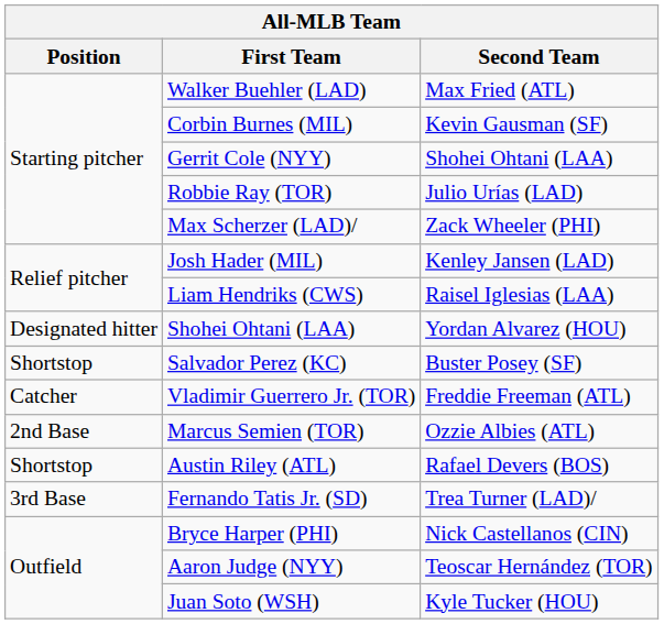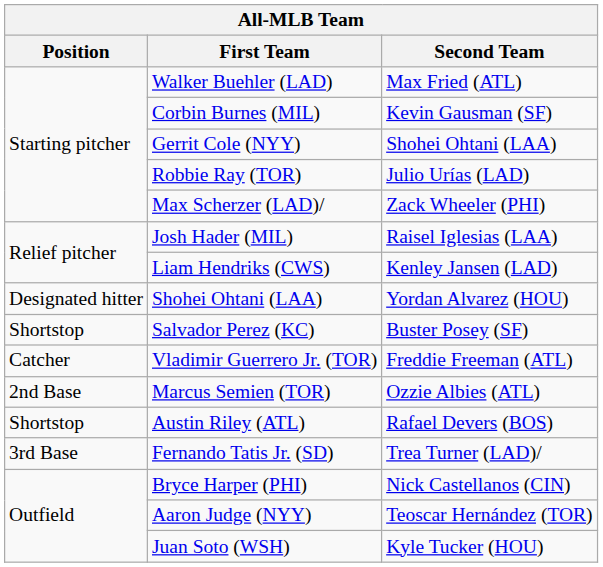Josh Hader (MIL) | Second Team: Kenley Jansen (LAD) -> Raisel Iglesias (LAA)
Liam Hendriks (CWS) | Second Team: Raisel Iglesias (LAA) -> Kenley Jansen (LAD)
